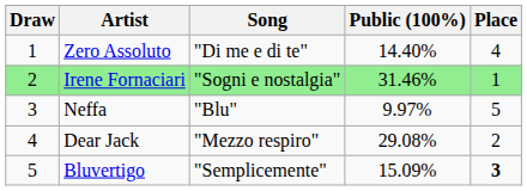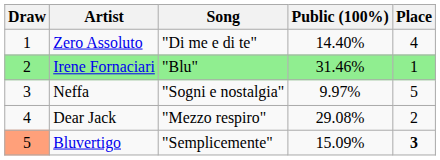Irene Fornaciari | Song: "Sogni e nostalgia" -> "Blu"
Neffa | Song: "Blu" -> "Sogni e nostalgia"
Bluvertigo | Draw: no background -> lightsalmon background
